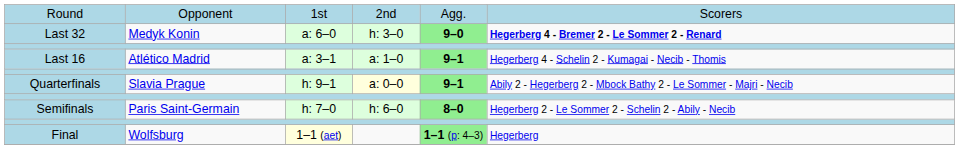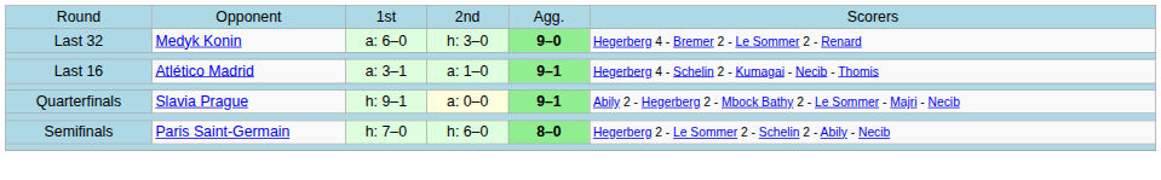Last 32 | column 6: bold -> normal
- row: Final | Wolfsburg | 1–1 (aet) | 1–1 (p: 4–3) | Hegerberg
